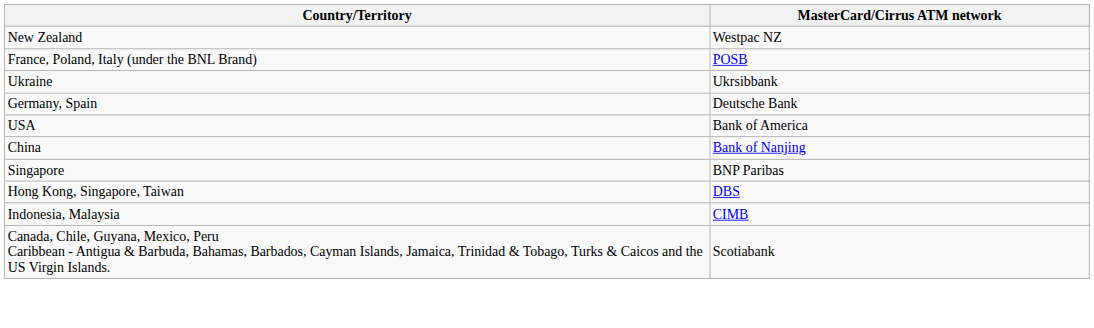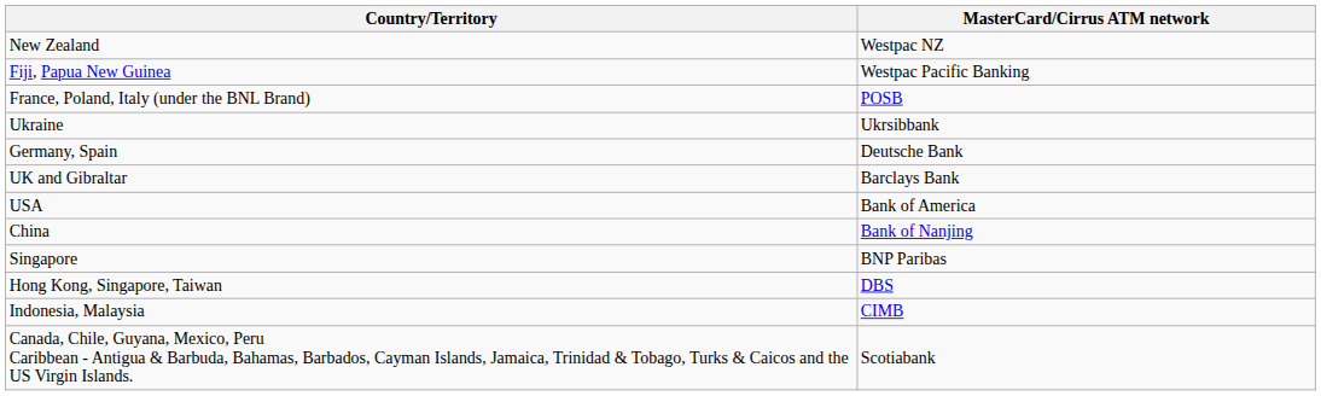+ row: Fiji, Papua New Guinea | Westpac Pacific Banking
+ row: UK and Gibraltar | Barclays Bank
